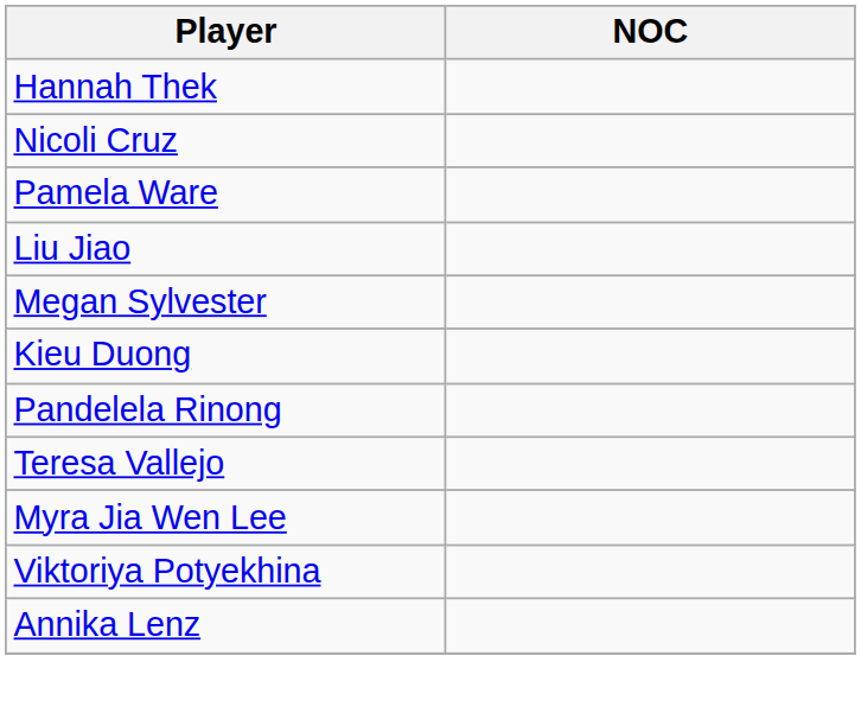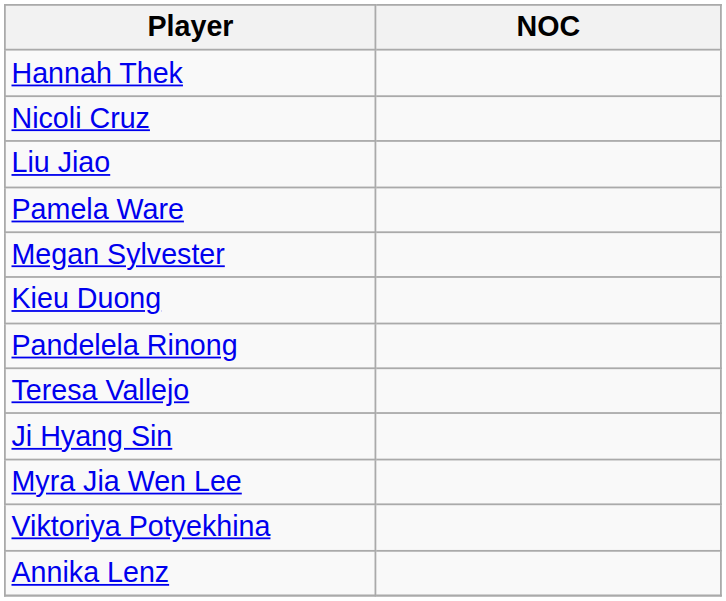rows swapped: Pamela Ware <-> Liu Jiao
+ row: Ji Hyang Sin
